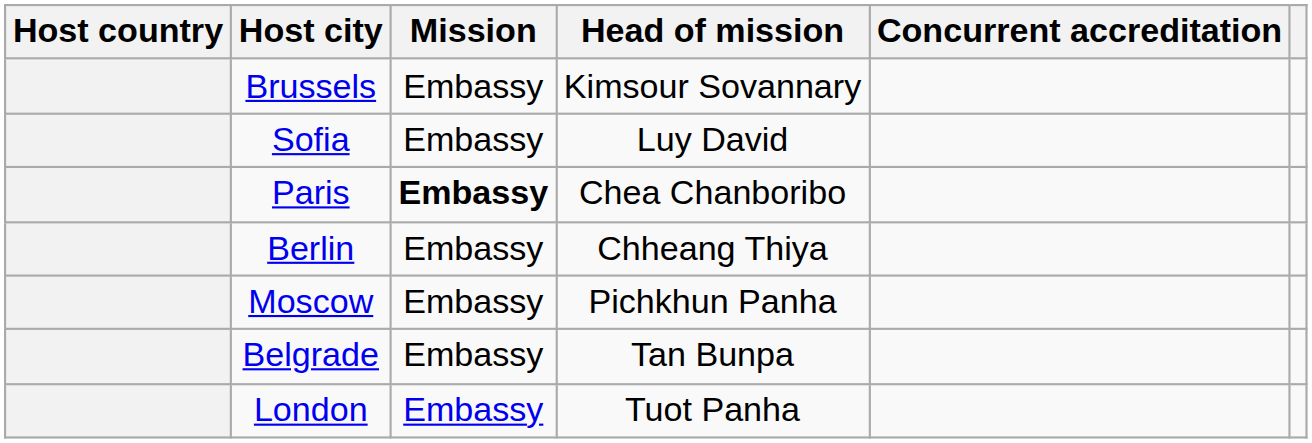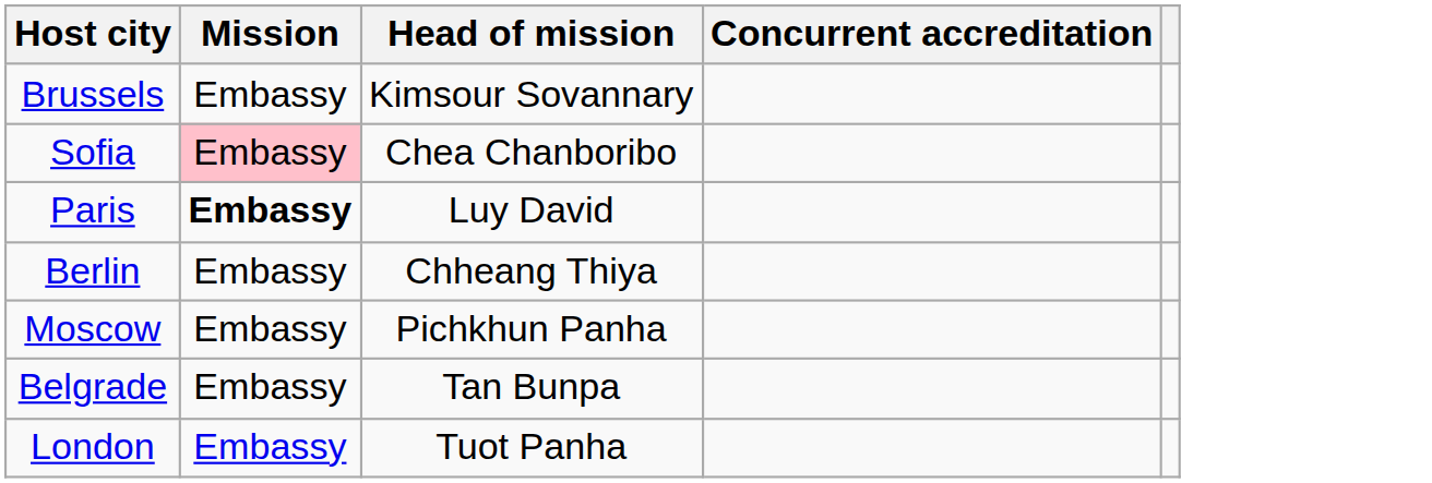- column: Host country
Sofia | Mission: no background -> pink background
Sofia | Head of mission: Luy David -> Chea Chanboribo
Paris | Head of mission: Chea Chanboribo -> Luy David
